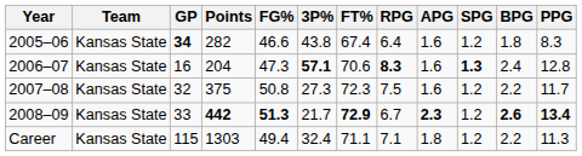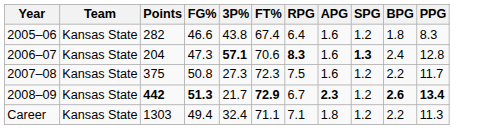- column: GP | 34 | 16 | 32 | 33 | 115
